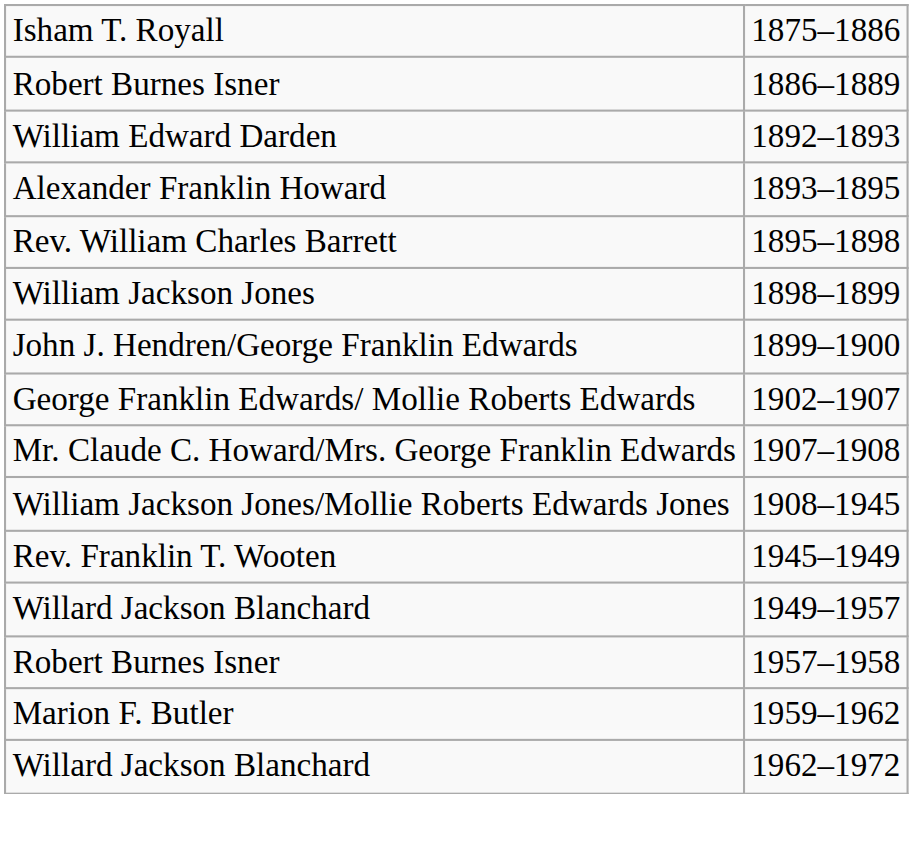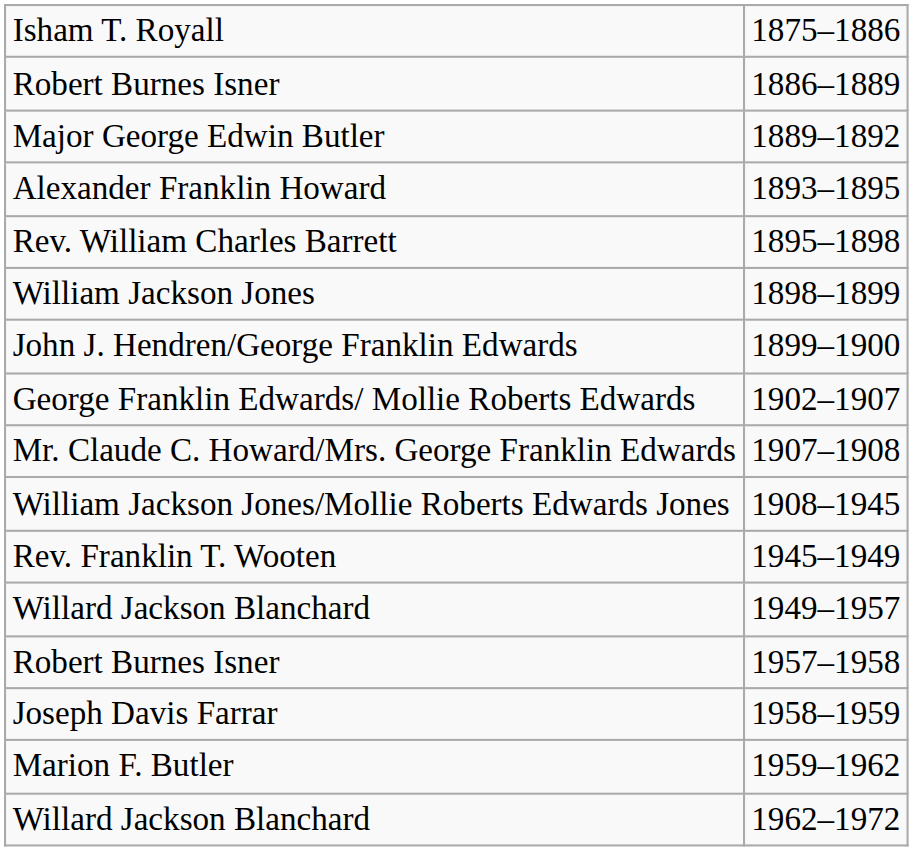+ row: Major George Edwin Butler | 1889–1892
- row: William Edward Darden | 1892–1893
+ row: Joseph Davis Farrar | 1958–1959
